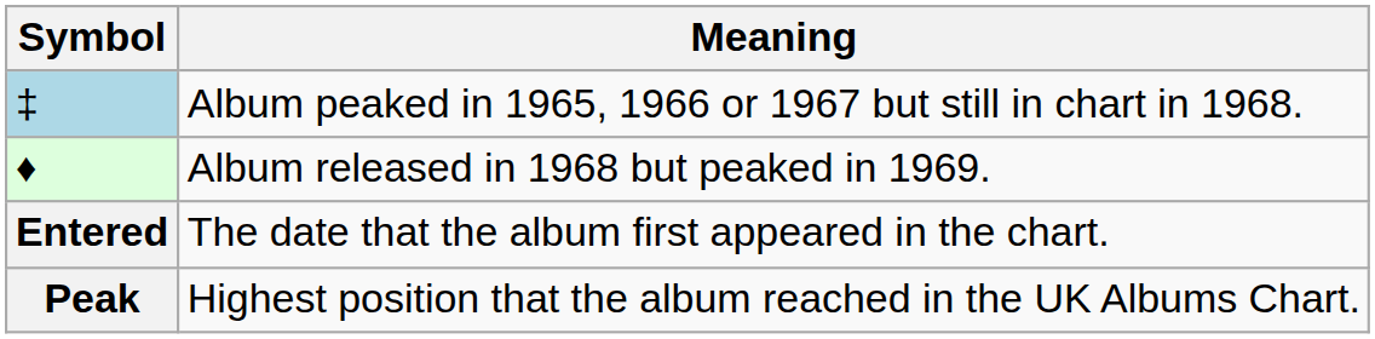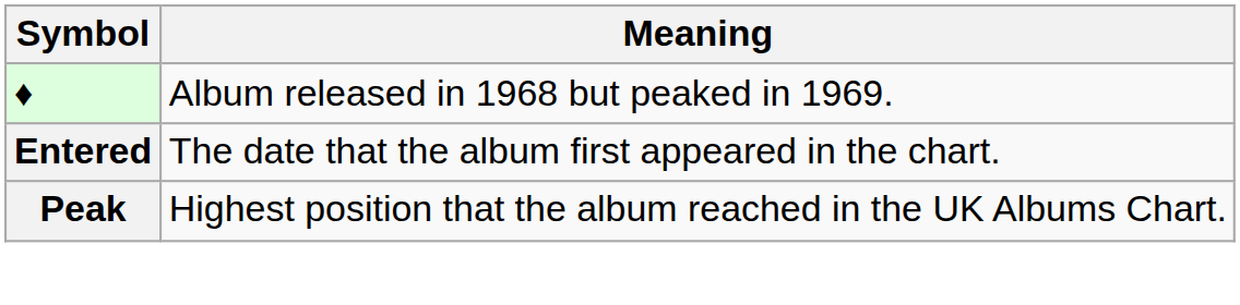- row: ‡ | Album peaked in 1965, 1966 or 1967 but still in chart in 1968.
